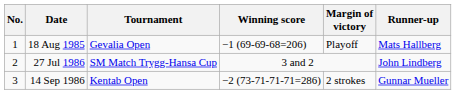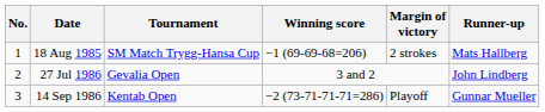18 Aug 1985 | Tournament: Gevalia Open -> SM Match Trygg-Hansa Cup
18 Aug 1985 | Margin of victory: Playoff -> 2 strokes
27 Jul 1986 | Tournament: SM Match Trygg-Hansa Cup -> Gevalia Open
14 Sep 1986 | Margin of victory: 2 strokes -> Playoff
